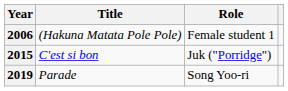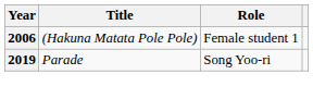- row: 2015 | C'est si bon | Juk ("Porridge")
